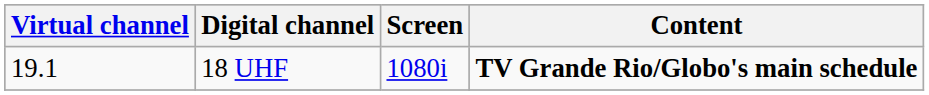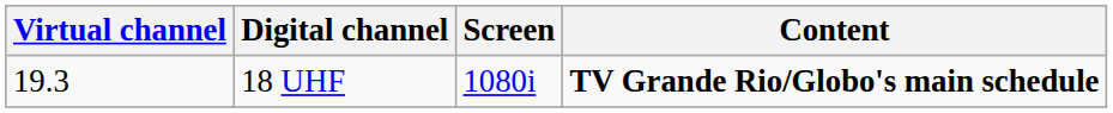18 UHF | Virtual channel: 19.1 -> 19.3
